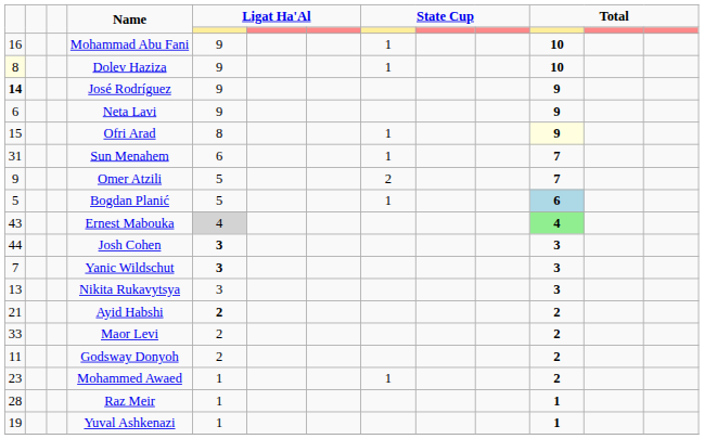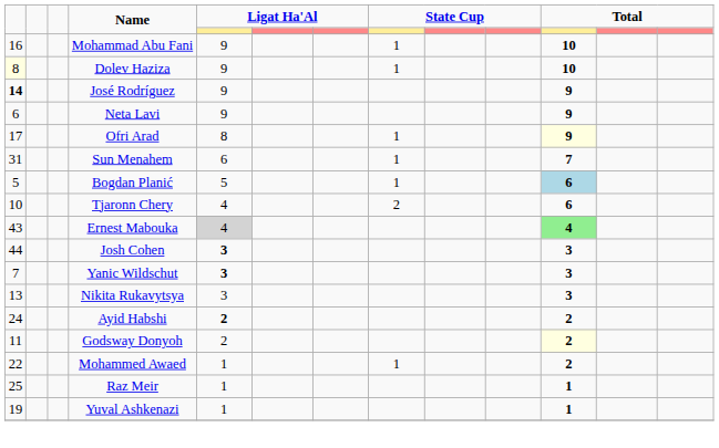Ofri Arad | column 1: 15 -> 17
- row: 9 | Omer Atzili | 5 | 2 | 7
+ row: 10 | Tjaronn Chery | 4 | 2 | 6
Ayid Habshi | column 1: 21 -> 24
- row: 33 | Maor Levi | 2 | 2
Godsway Donyoh | column 11: no background -> lightyellow background
Mohammed Awaed | column 1: 23 -> 22
Raz Meir | column 1: 28 -> 25
